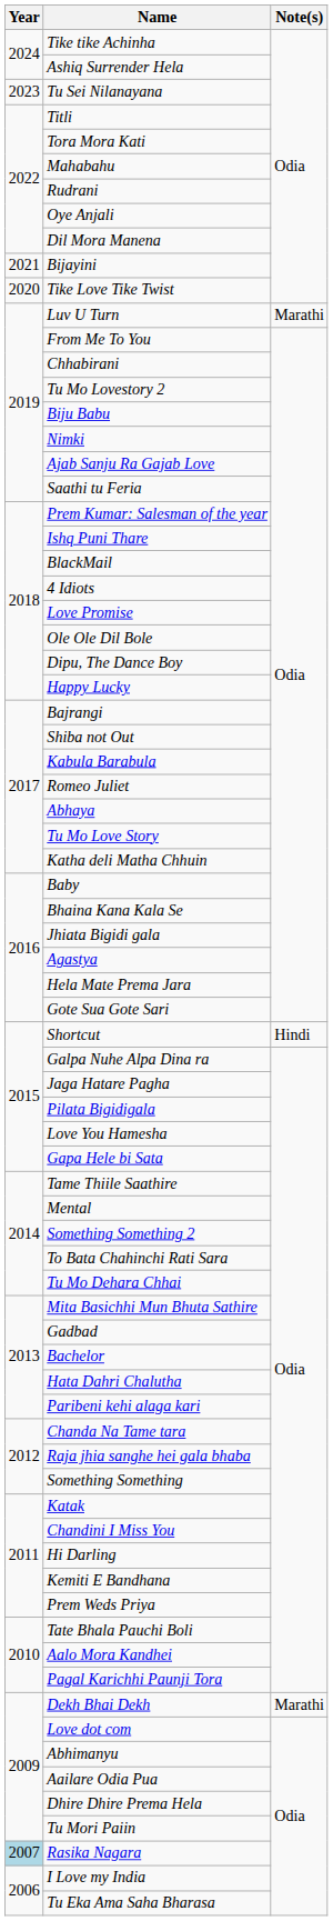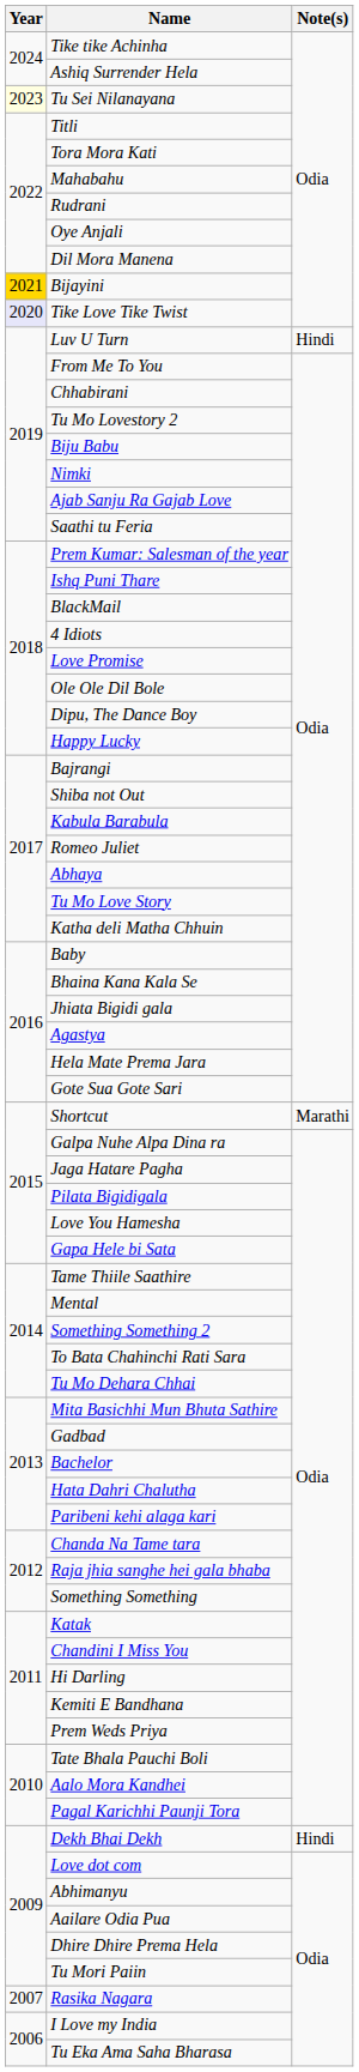Tu Sei Nilanayana | Year: no background -> lightyellow background
Bijayini | Year: no background -> gold background
Tike Love Tike Twist | Year: no background -> lavender background
Luv U Turn | Note(s): Marathi -> Hindi
Shortcut | Note(s): Hindi -> Marathi
Dekh Bhai Dekh | Note(s): Marathi -> Hindi
Rasika Nagara | Year: lightblue background -> no background
